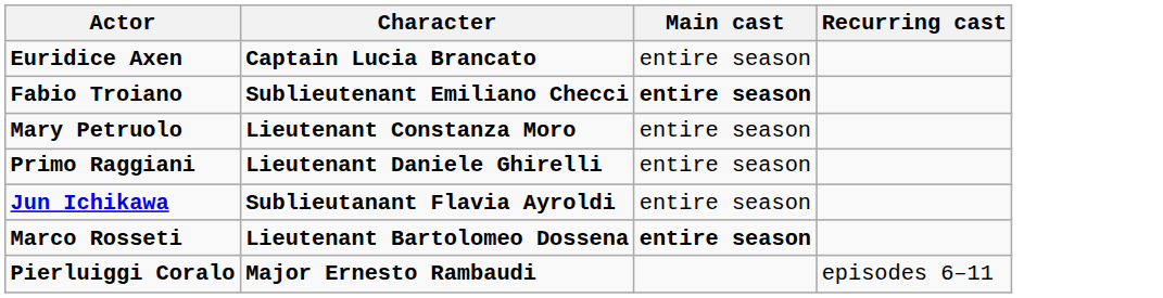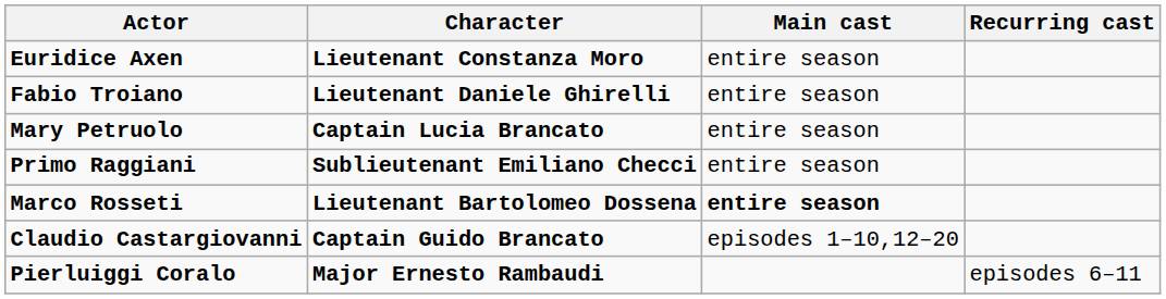Euridice Axen | Character: Captain Lucia Brancato -> Lieutenant Constanza Moro
Fabio Troiano | Character: Sublieutenant Emiliano Checci -> Lieutenant Daniele Ghirelli
Fabio Troiano | Main cast: bold -> normal
Mary Petruolo | Character: Lieutenant Constanza Moro -> Captain Lucia Brancato
Primo Raggiani | Character: Lieutenant Daniele Ghirelli -> Sublieutenant Emiliano Checci
- row: Jun Ichikawa | Sublieutanant Flavia Ayroldi | entire season
+ row: Claudio Castargiovanni | Captain Guido Brancato | episodes 1–10,12–20
